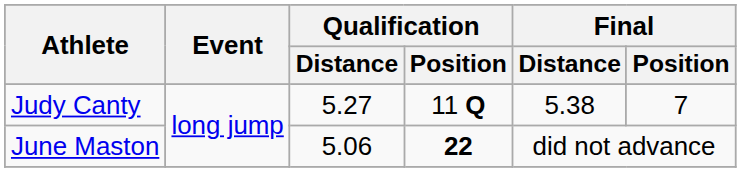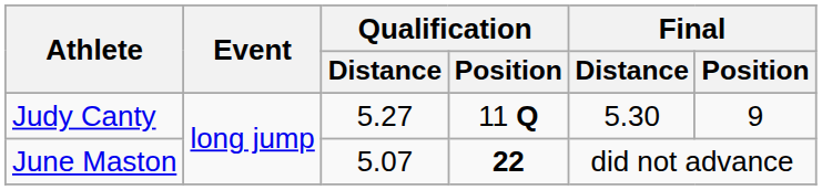Judy Canty | Final / Distance: 5.38 -> 5.30
Judy Canty | Final / Position: 7 -> 9
June Maston | Qualification / Distance: 5.06 -> 5.07
